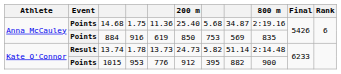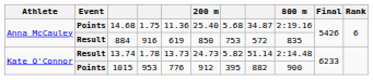884 | Event: Points -> Result
884 | column 8: 569 -> 572
